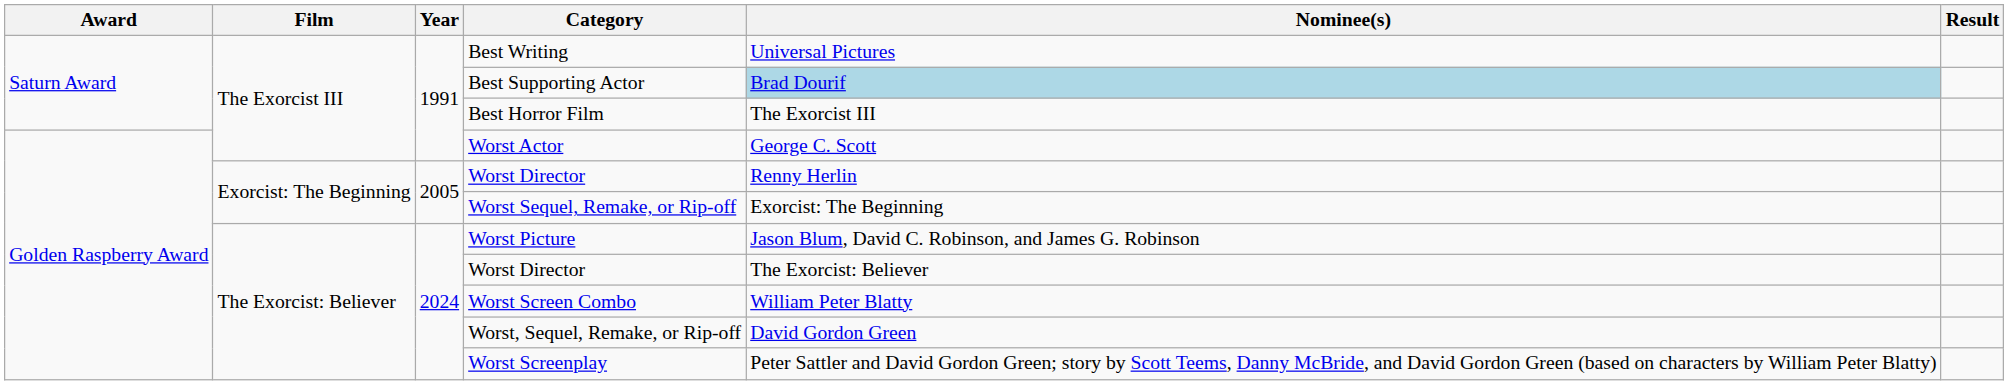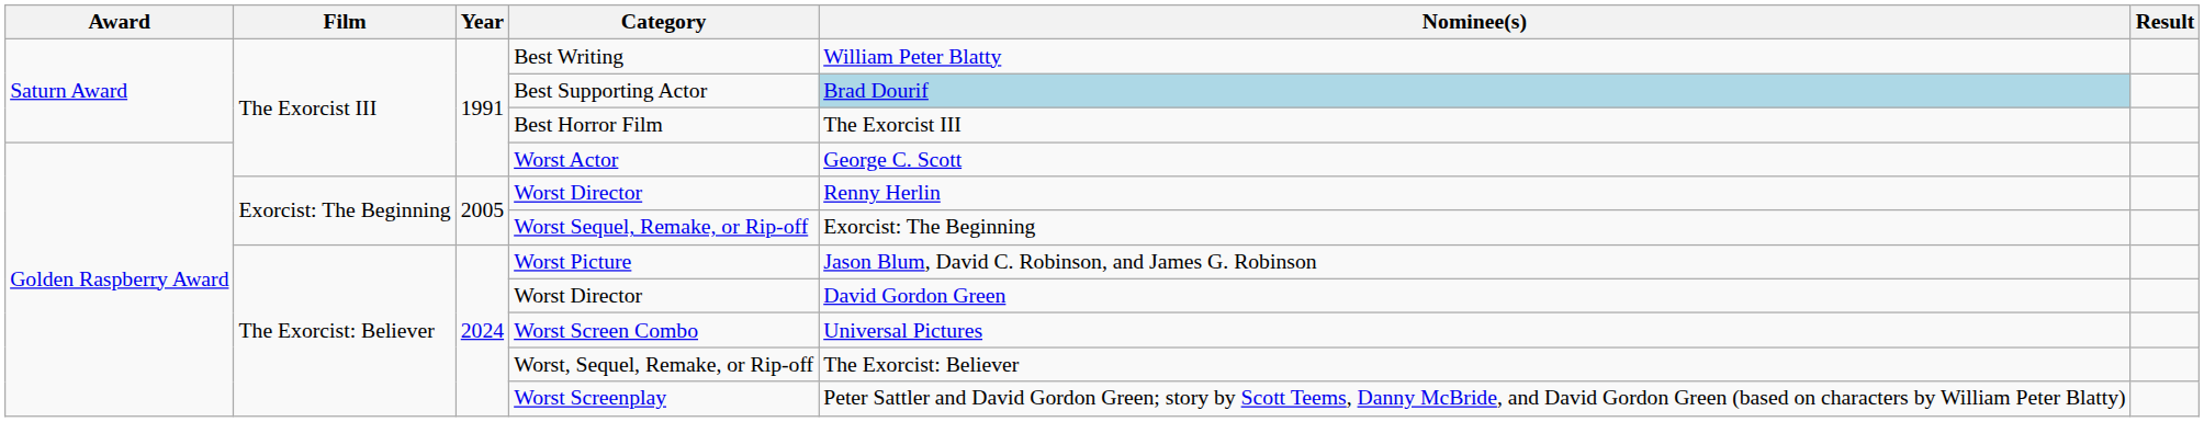Best Writing | Nominee(s): Universal Pictures -> William Peter Blatty
The Exorcist: Believer / Worst Director | Nominee(s): The Exorcist: Believer -> David Gordon Green
Worst Screen Combo | Nominee(s): William Peter Blatty -> Universal Pictures
Worst, Sequel, Remake, or Rip-off | Nominee(s): David Gordon Green -> The Exorcist: Believer
